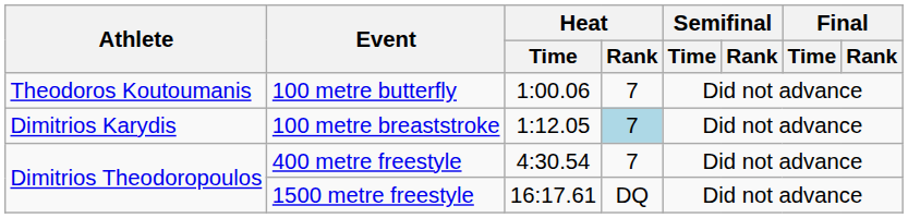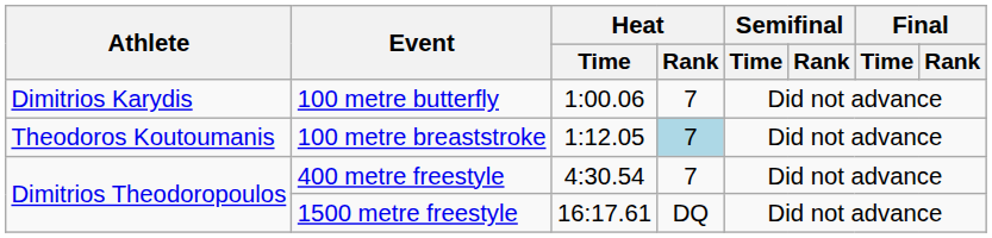100 metre butterfly | Athlete: Theodoros Koutoumanis -> Dimitrios Karydis
100 metre breaststroke | Athlete: Dimitrios Karydis -> Theodoros Koutoumanis
